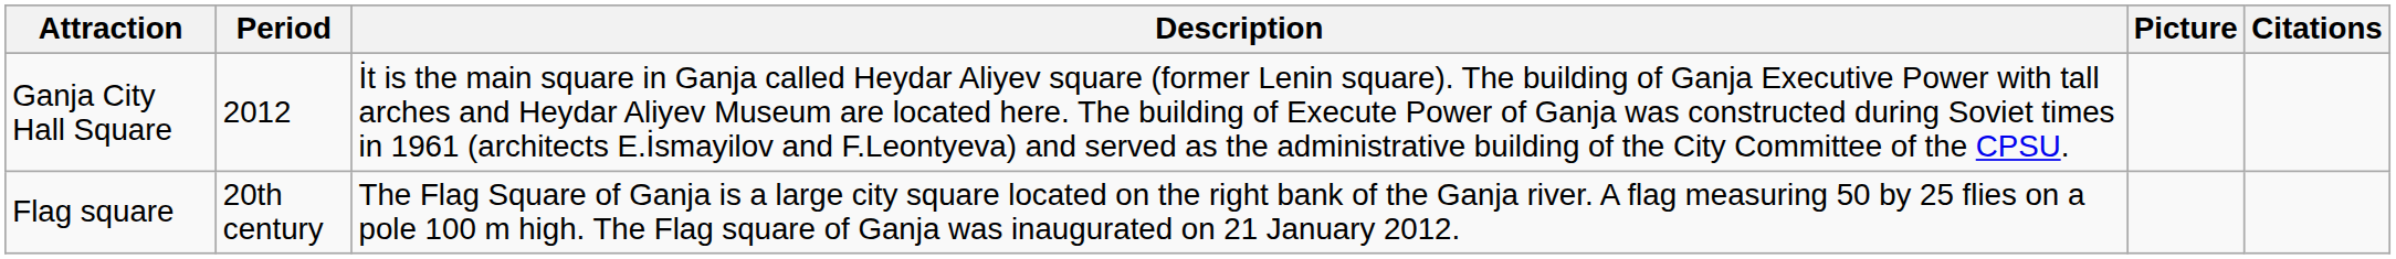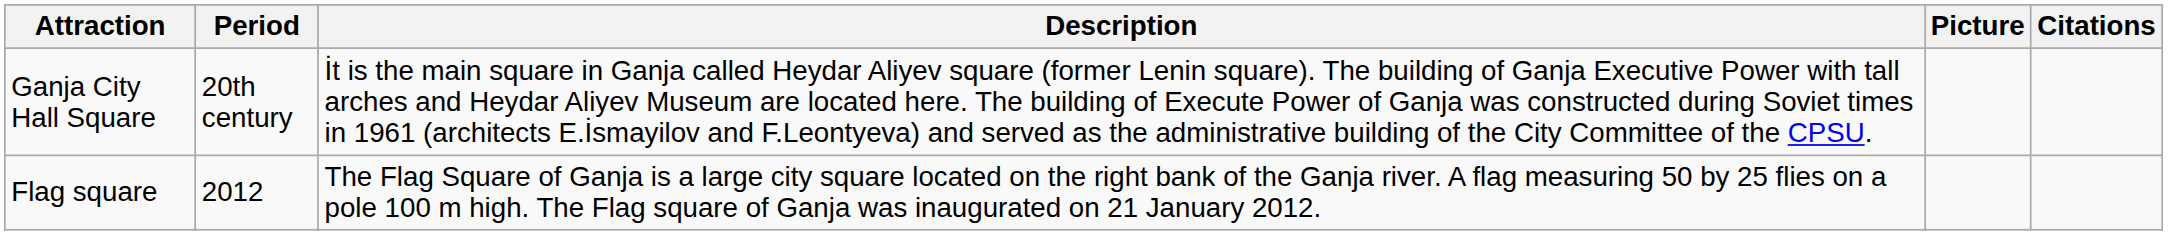Ganja City Hall Square | Period: 2012 -> 20th century
Flag square | Period: 20th century -> 2012
